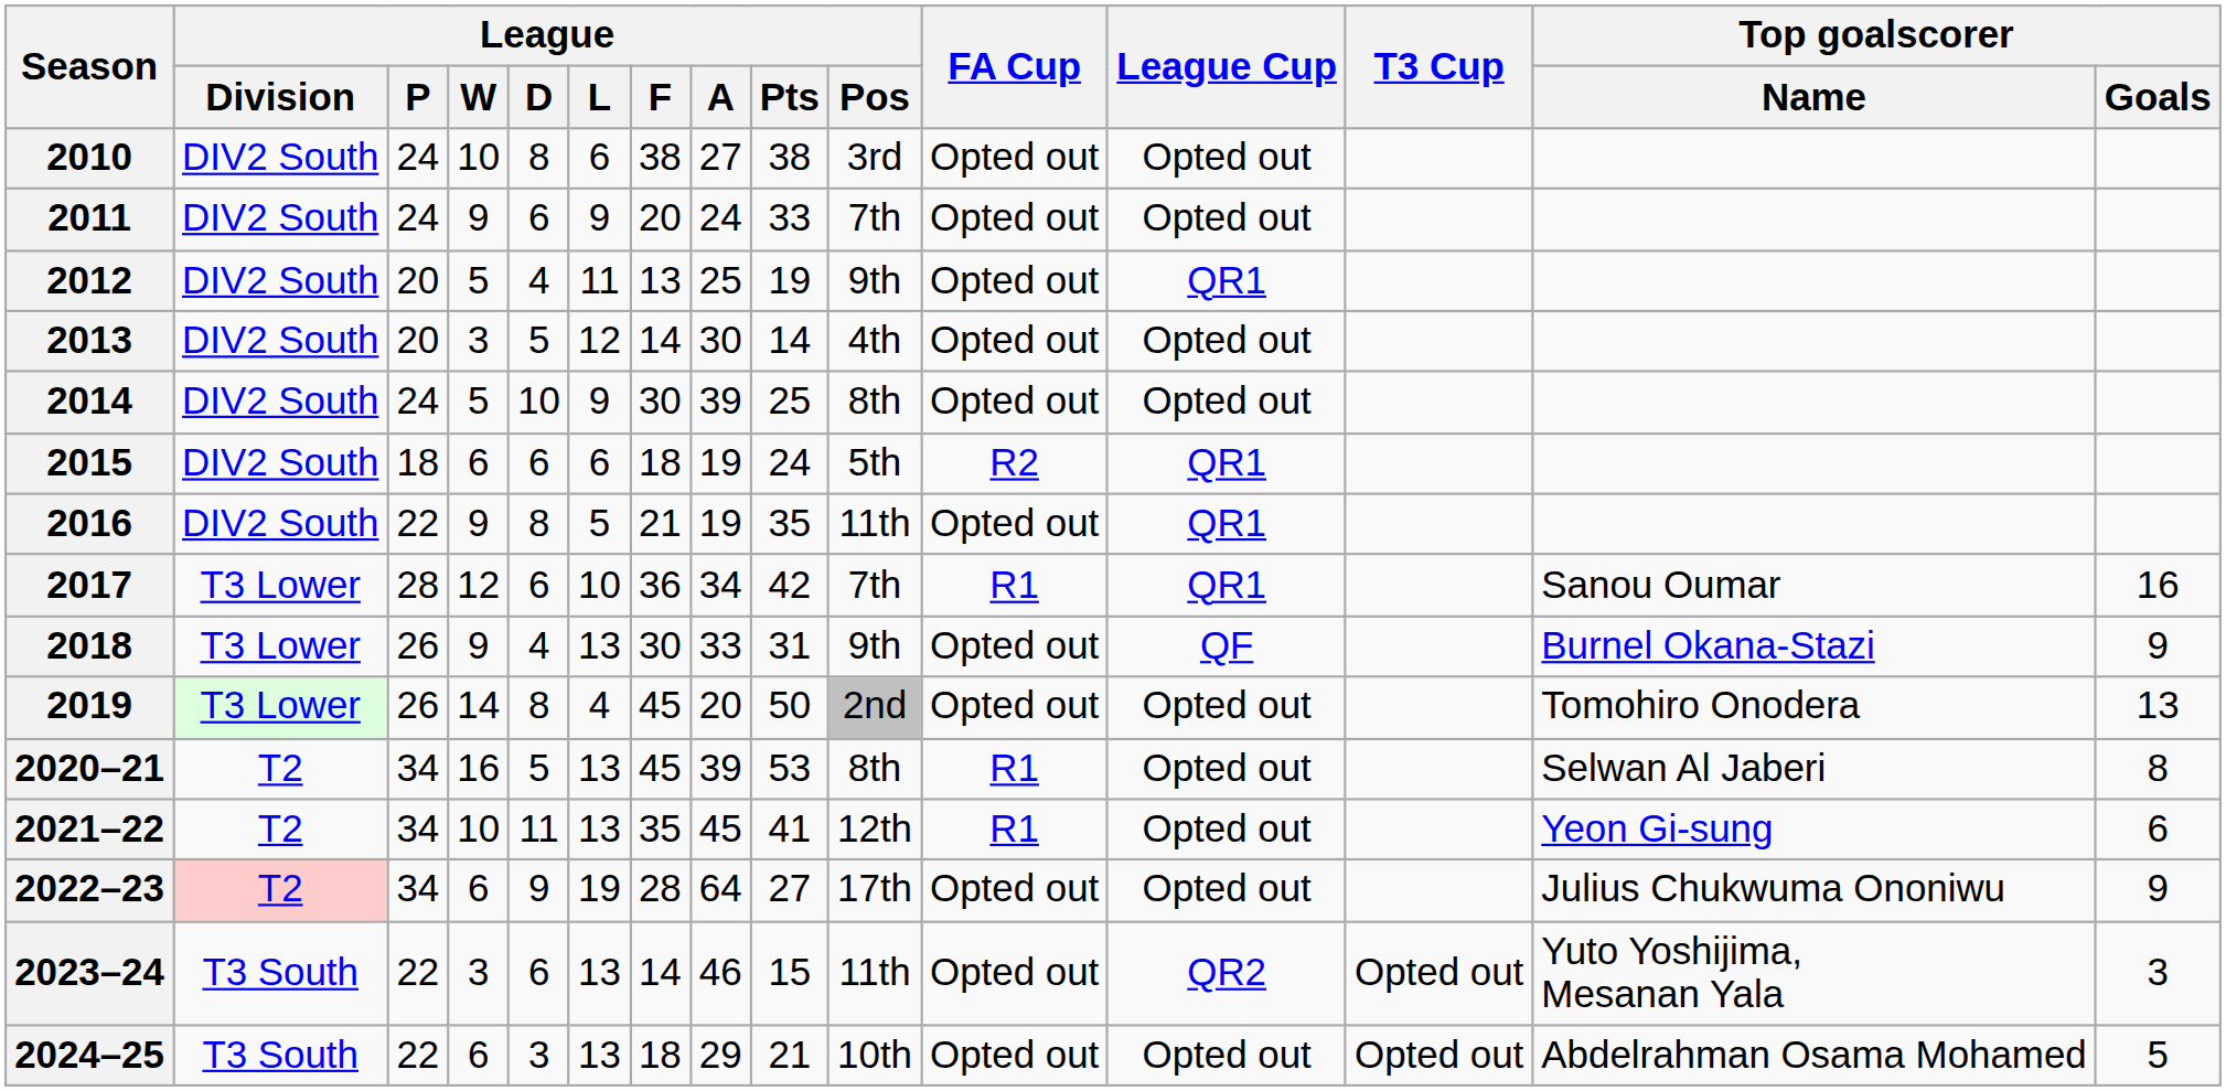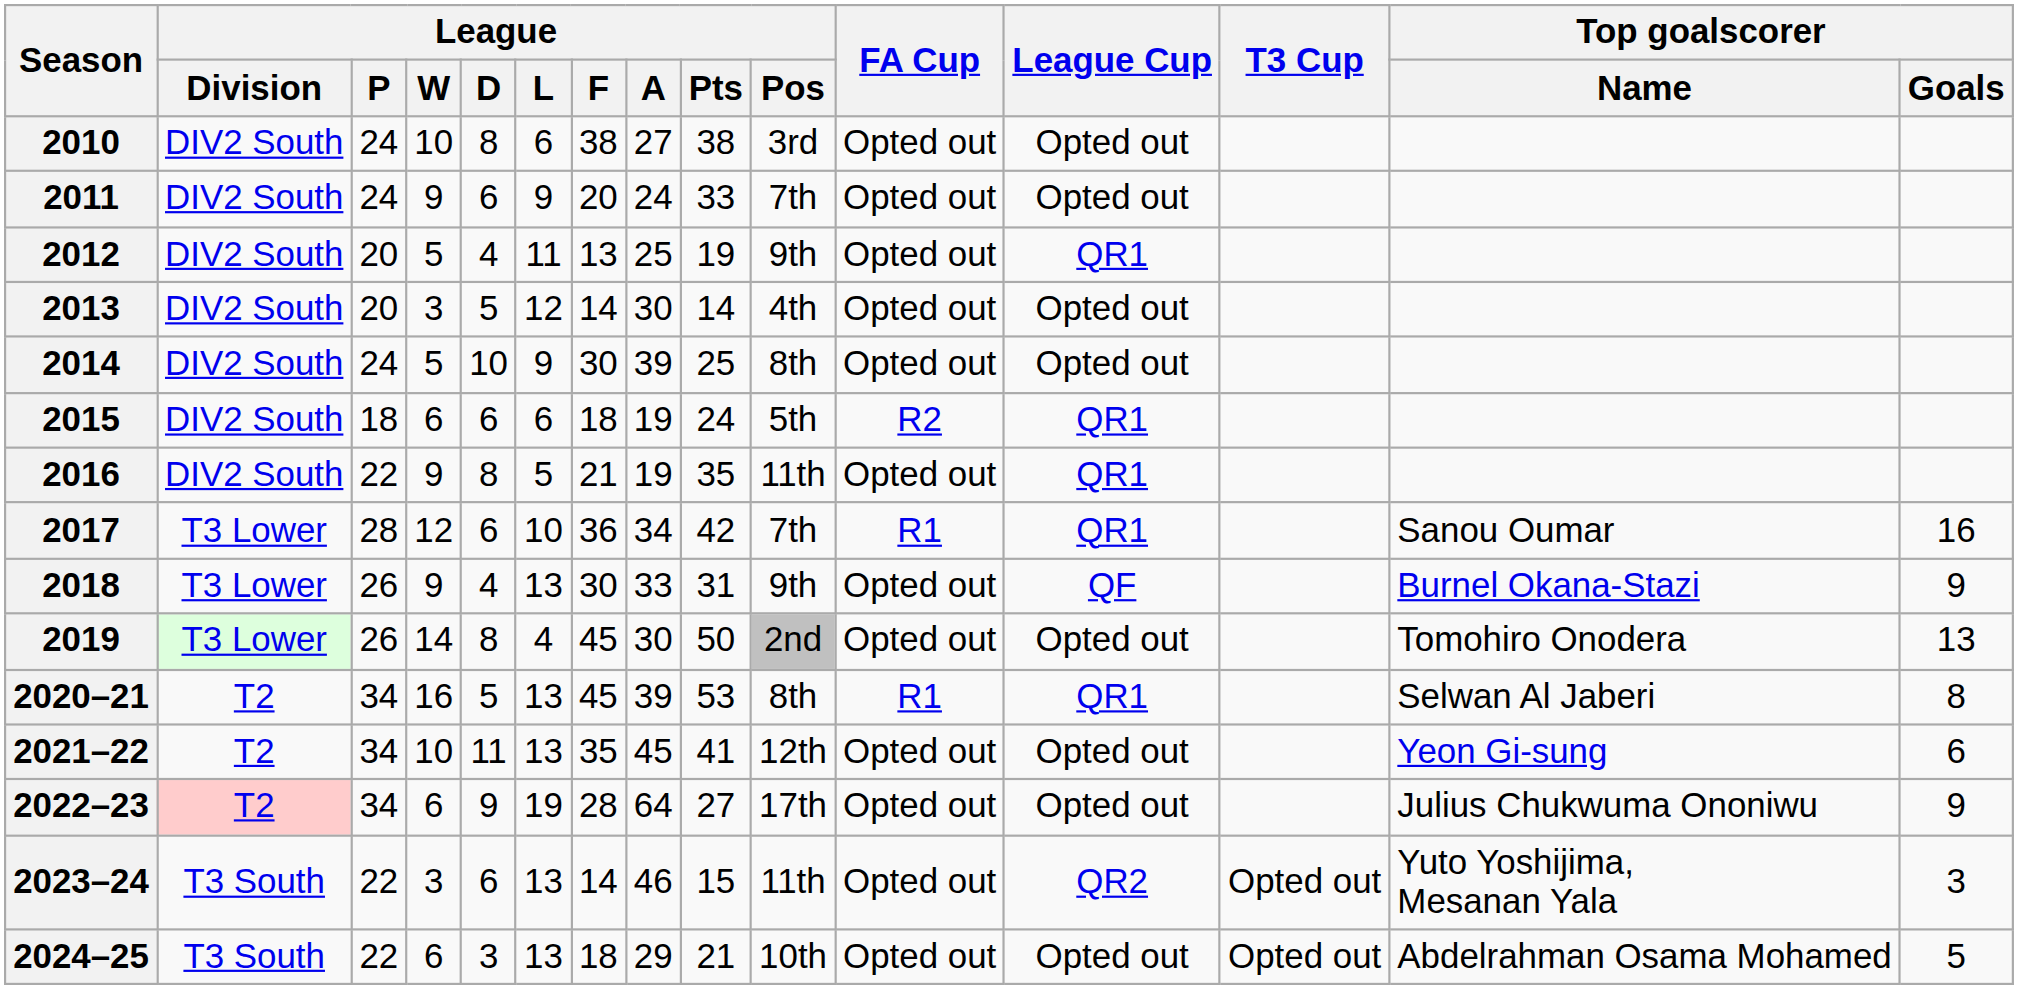2019 | League / A: 20 -> 30
2020–21 | League Cup: Opted out -> QR1
2021–22 | FA Cup: R1 -> Opted out
